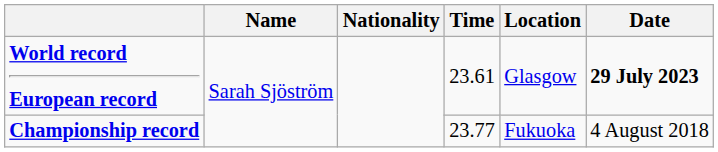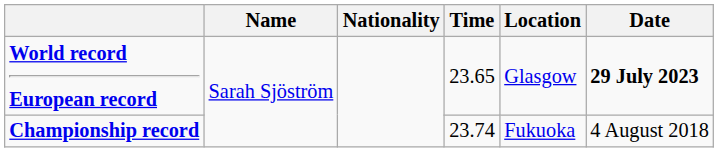World record European record | Time: 23.61 -> 23.65
Championship record | Time: 23.77 -> 23.74
